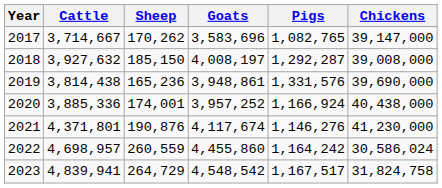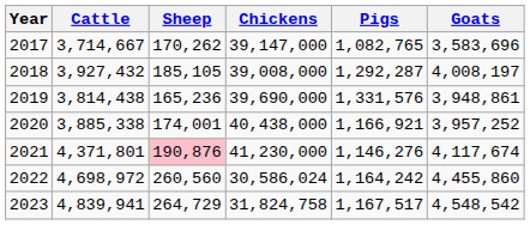columns swapped: Goats <-> Chickens
2018 | Cattle: 3,927,632 -> 3,927,432
2018 | Sheep: 185,150 -> 185,105
2020 | Cattle: 3,885,336 -> 3,885,338
2020 | Pigs: 1,166,924 -> 1,166,921
2021 | Sheep: no background -> pink background
2022 | Cattle: 4,698,957 -> 4,698,972
2022 | Sheep: 260,559 -> 260,560
